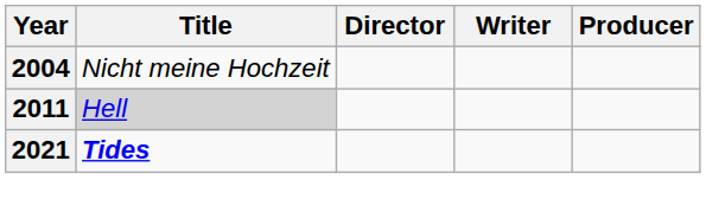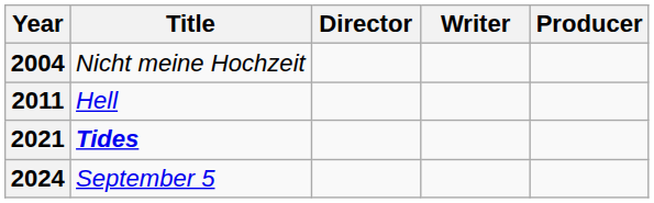2011 | Title: lightgrey background -> no background
+ row: 2024 | September 5
